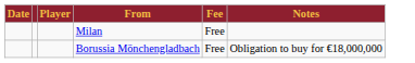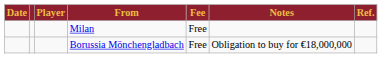+ column: Ref.
